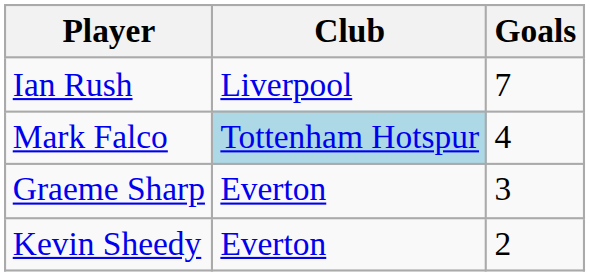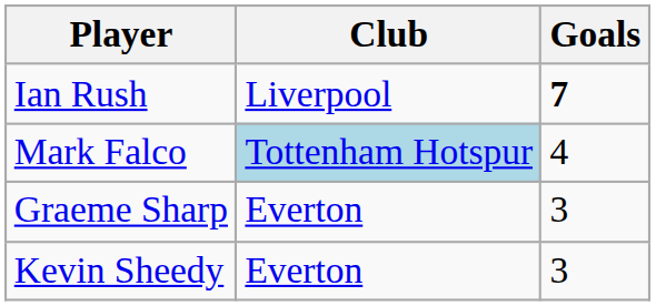Ian Rush | Goals: normal -> bold
Kevin Sheedy | Goals: 2 -> 3
